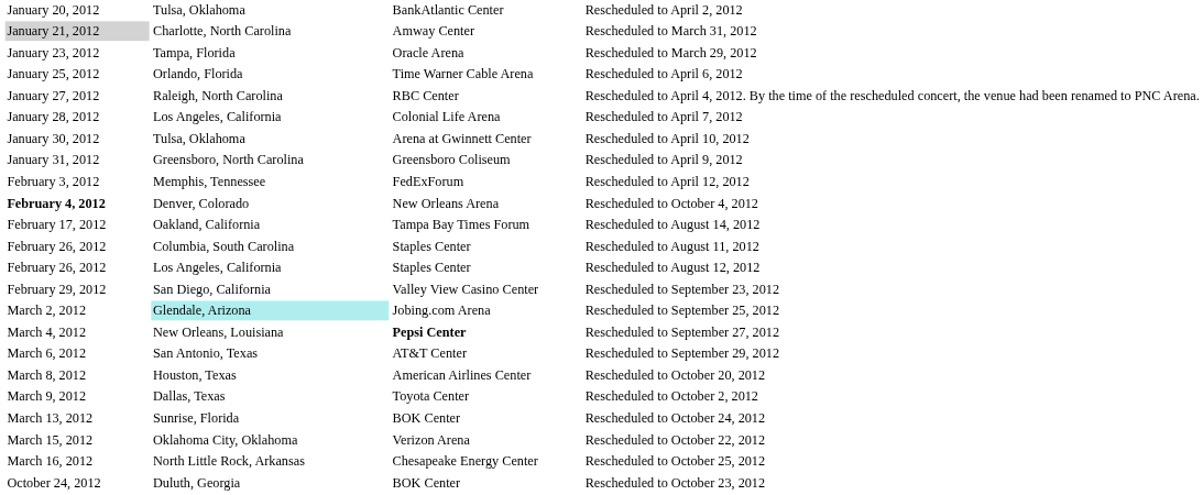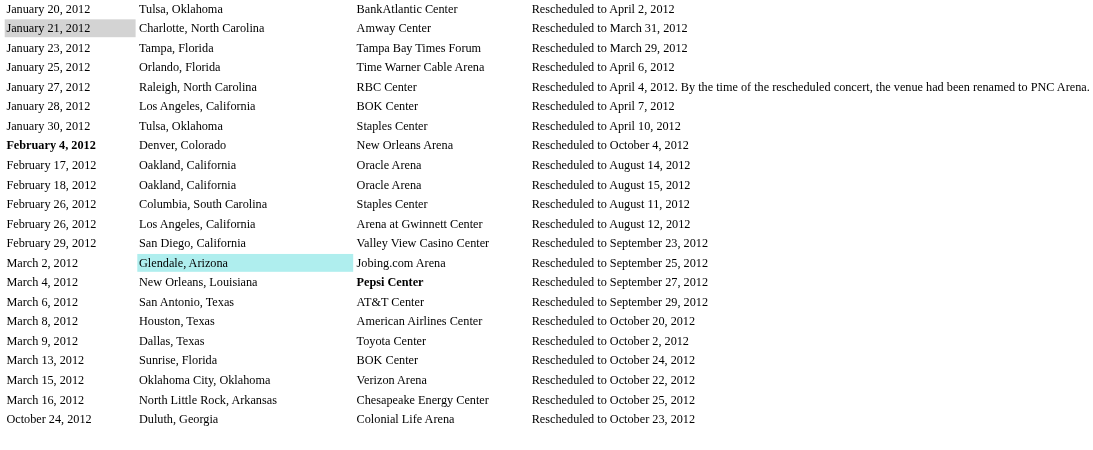Rescheduled to March 29, 2012 | column 3: Oracle Arena -> Tampa Bay Times Forum
Rescheduled to April 7, 2012 | column 3: Colonial Life Arena -> BOK Center
Rescheduled to April 10, 2012 | column 3: Arena at Gwinnett Center -> Staples Center
- row: January 31, 2012 | Greensboro, North Carolina | Greensboro Coliseum | Rescheduled to April 9, 2012
- row: February 3, 2012 | Memphis, Tennessee | FedExForum | Rescheduled to April 12, 2012
Rescheduled to August 14, 2012 | column 3: Tampa Bay Times Forum -> Oracle Arena
+ row: February 18, 2012 | Oakland, California | Oracle Arena | Rescheduled to August 15, 2012
Rescheduled to August 12, 2012 | column 3: Staples Center -> Arena at Gwinnett Center
Rescheduled to October 23, 2012 | column 3: BOK Center -> Colonial Life Arena
